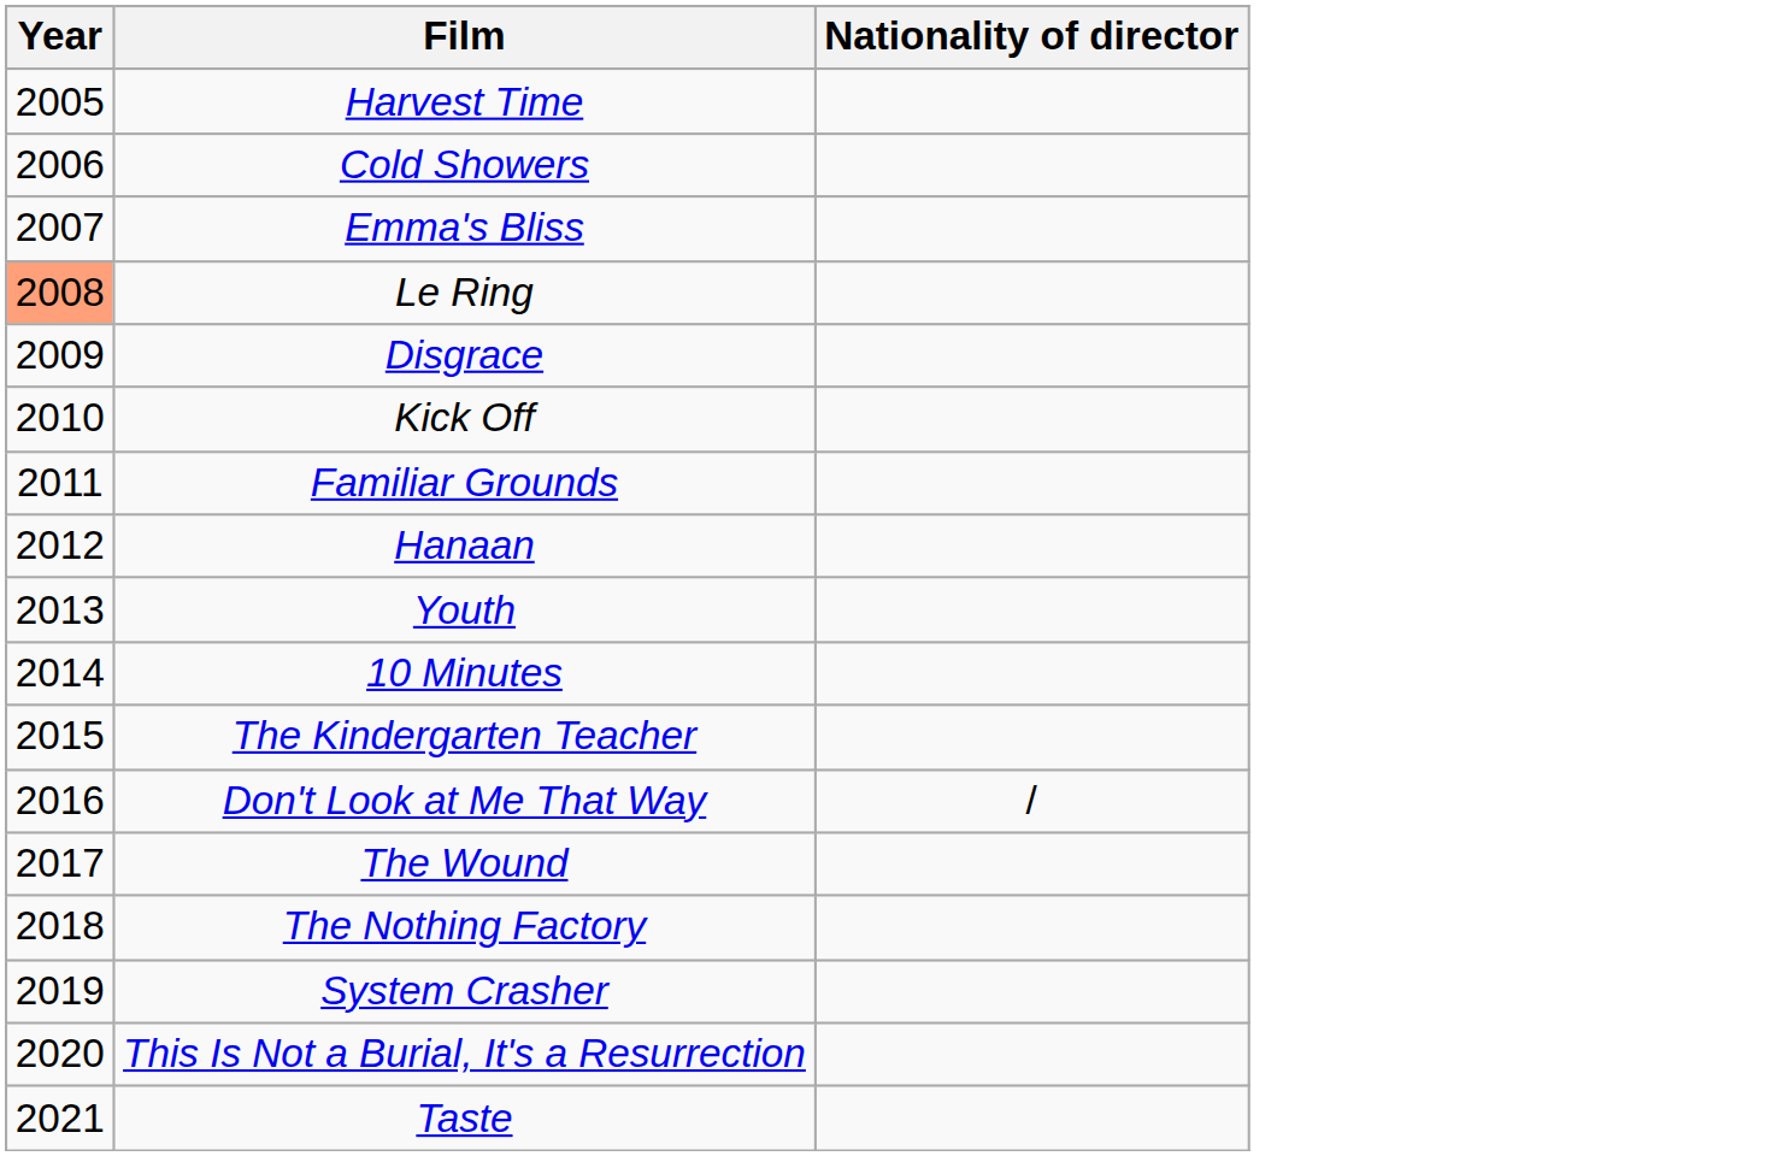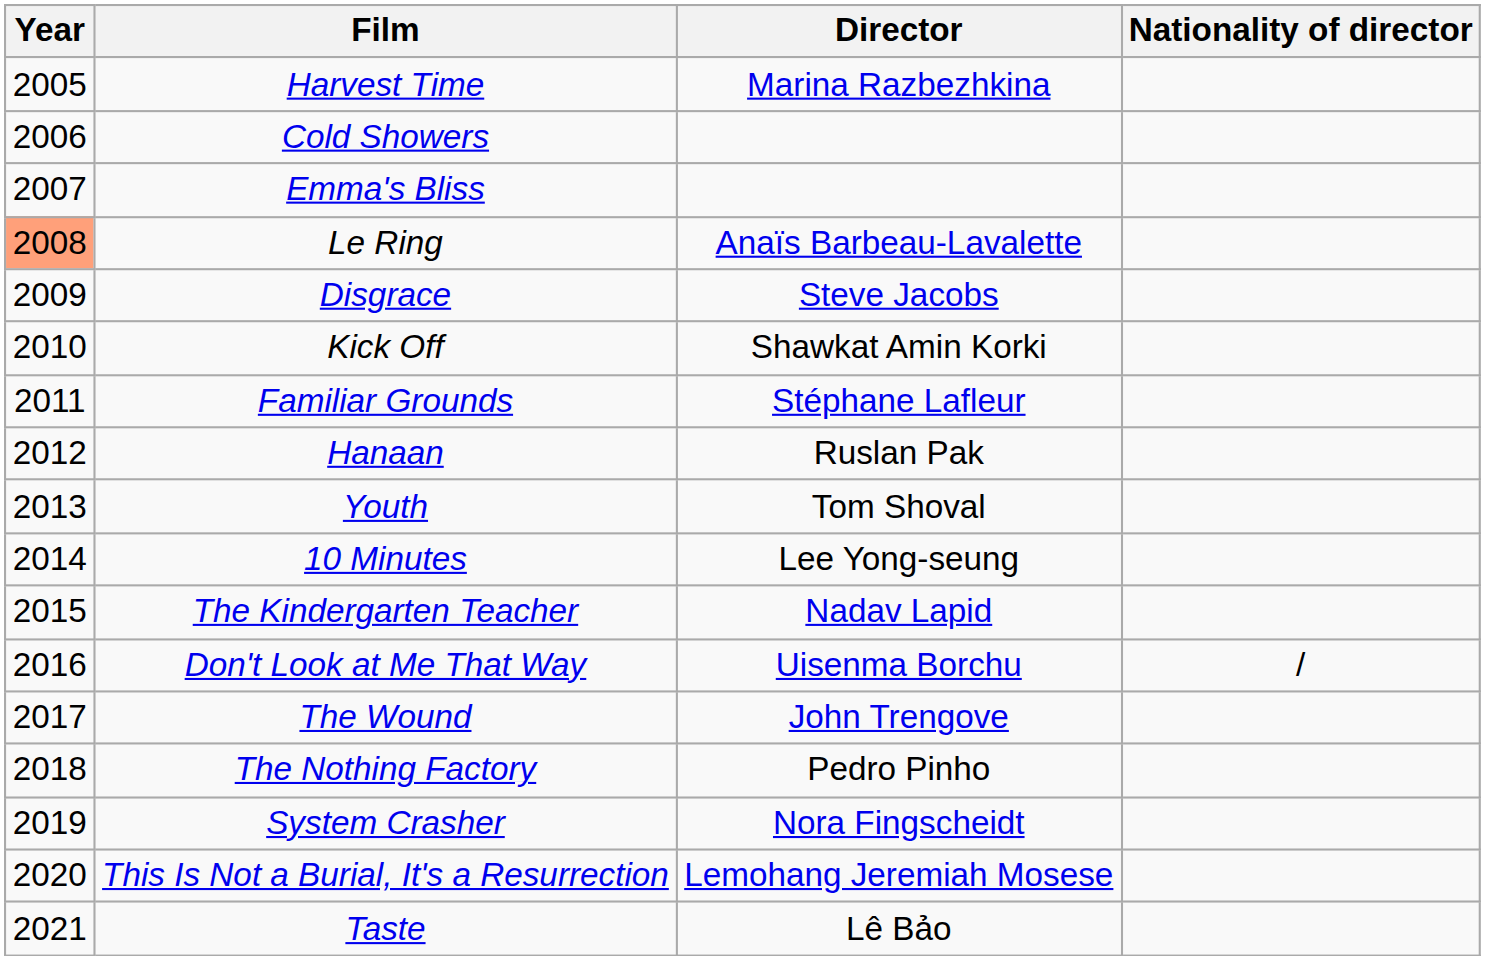+ column: Director | Marina Razbezhkina | Anaïs Barbeau-Lavalette | Steve Jacobs | Shawkat Amin Korki | Stéphane Lafleur | Ruslan Pak | Tom Shoval | Lee Yong-seung | Nadav Lapid | Uisenma Borchu | John Trengove | Pedro Pinho | Nora Fingscheidt | Lemohang Jeremiah Mosese | Lê Bảo
